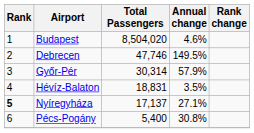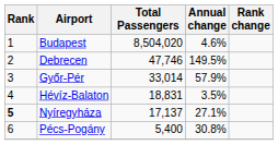Győr-Pér | Total Passengers: 30,314 -> 33,014
